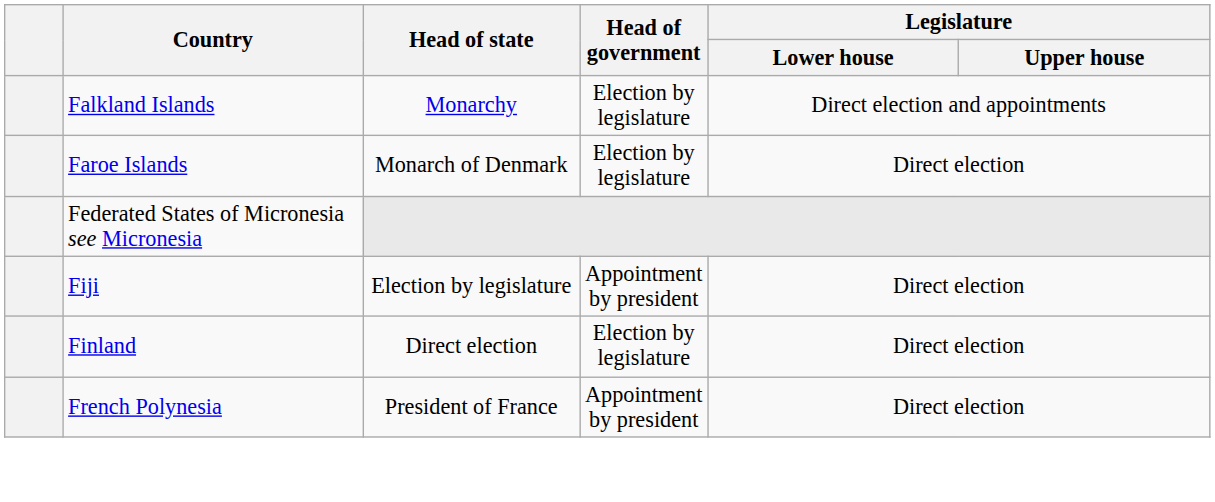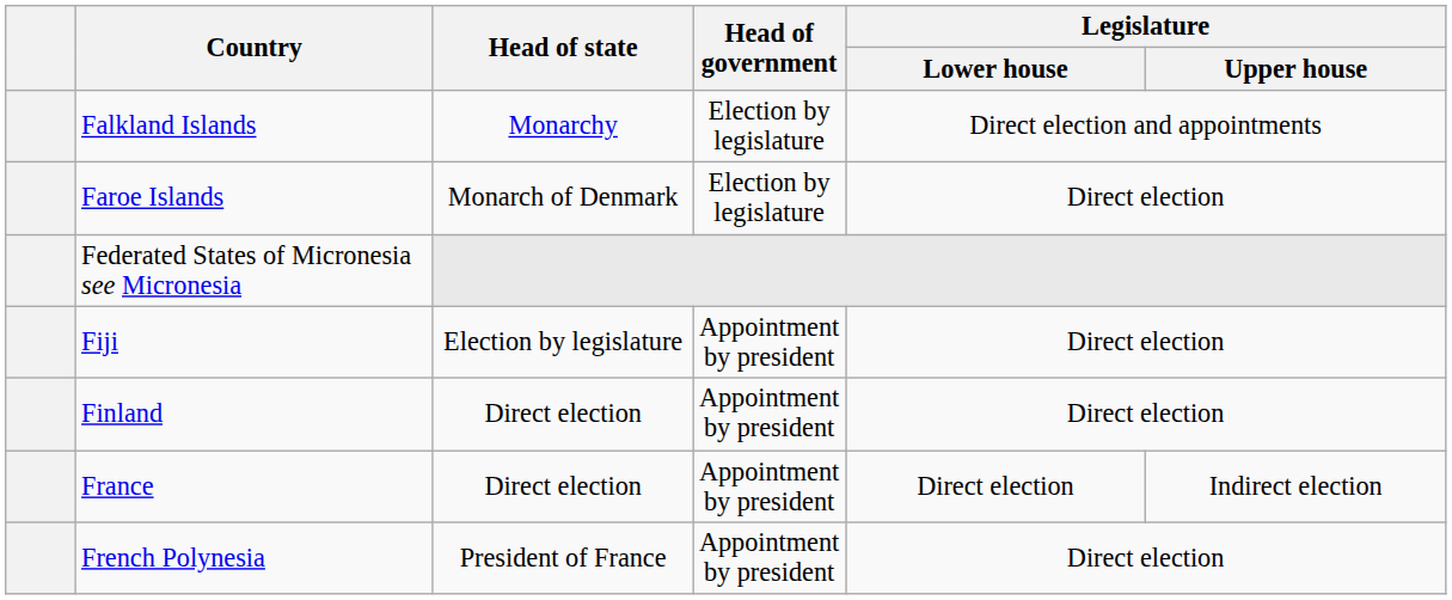Finland | Head of government: Election by legislature -> Appointment by president
+ row: France | Direct election | Appointment by president | Direct election | Indirect election
